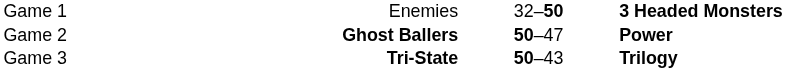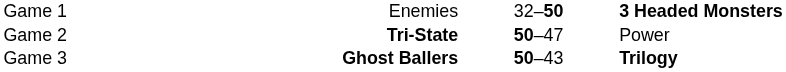Game 2 | column 2: Ghost Ballers -> Tri-State
Game 2 | column 4: bold -> normal
Game 3 | column 2: Tri-State -> Ghost Ballers
